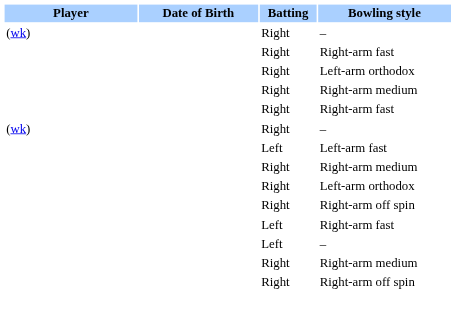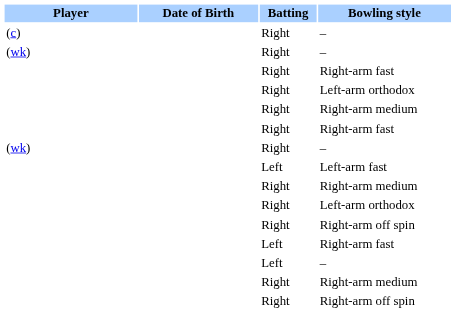+ row: (c) | Right | –
